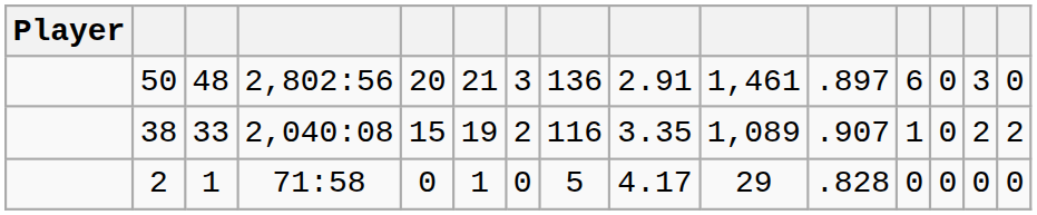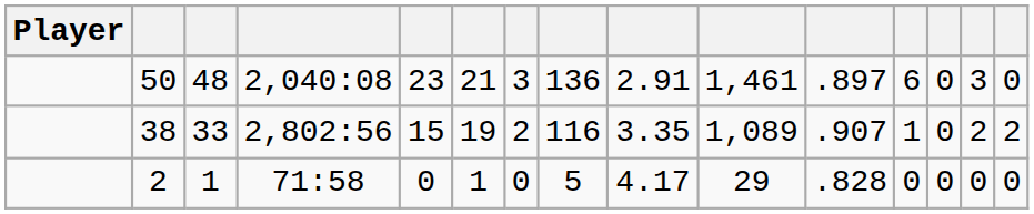50 | column 4: 2,802:56 -> 2,040:08
50 | column 5: 20 -> 23
38 | column 4: 2,040:08 -> 2,802:56
